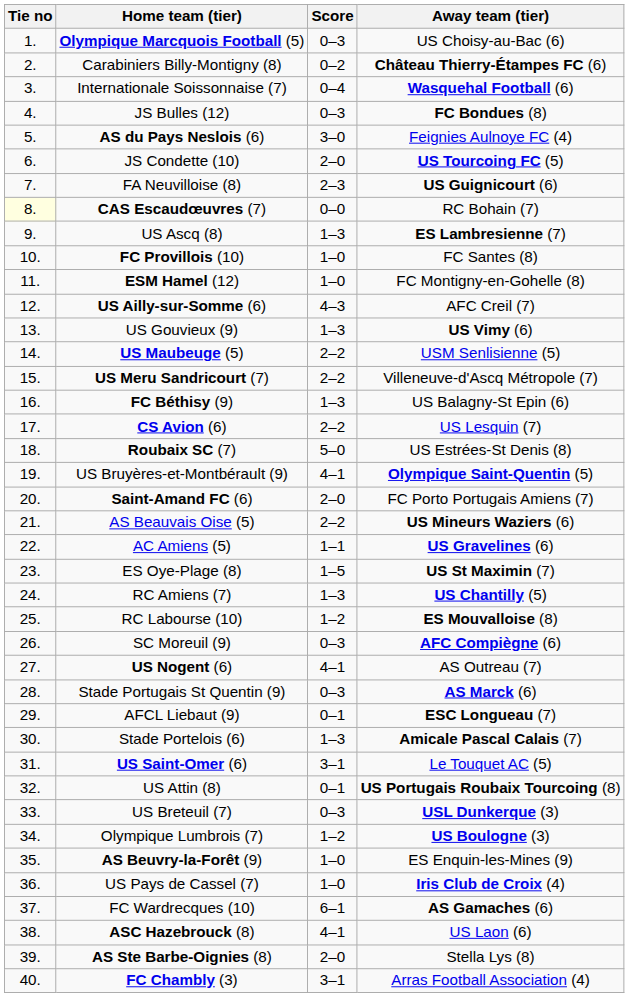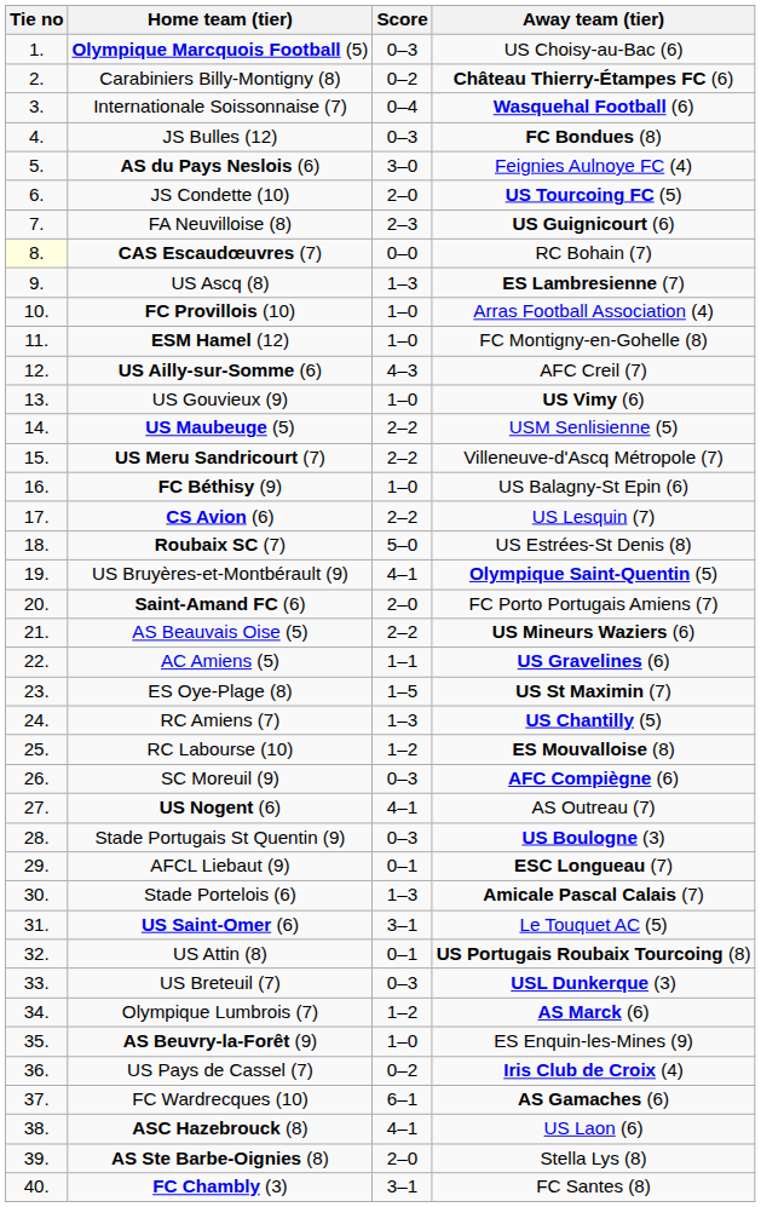FC Provillois (10) | Away team (tier): FC Santes (8) -> Arras Football Association (4)
US Gouvieux (9) | Score: 1–3 -> 1–0
FC Béthisy (9) | Score: 1–3 -> 1–0
Stade Portugais St Quentin (9) | Away team (tier): AS Marck (6) -> US Boulogne (3)
Olympique Lumbrois (7) | Away team (tier): US Boulogne (3) -> AS Marck (6)
US Pays de Cassel (7) | Score: 1–0 -> 0–2
FC Chambly (3) | Away team (tier): Arras Football Association (4) -> FC Santes (8)
